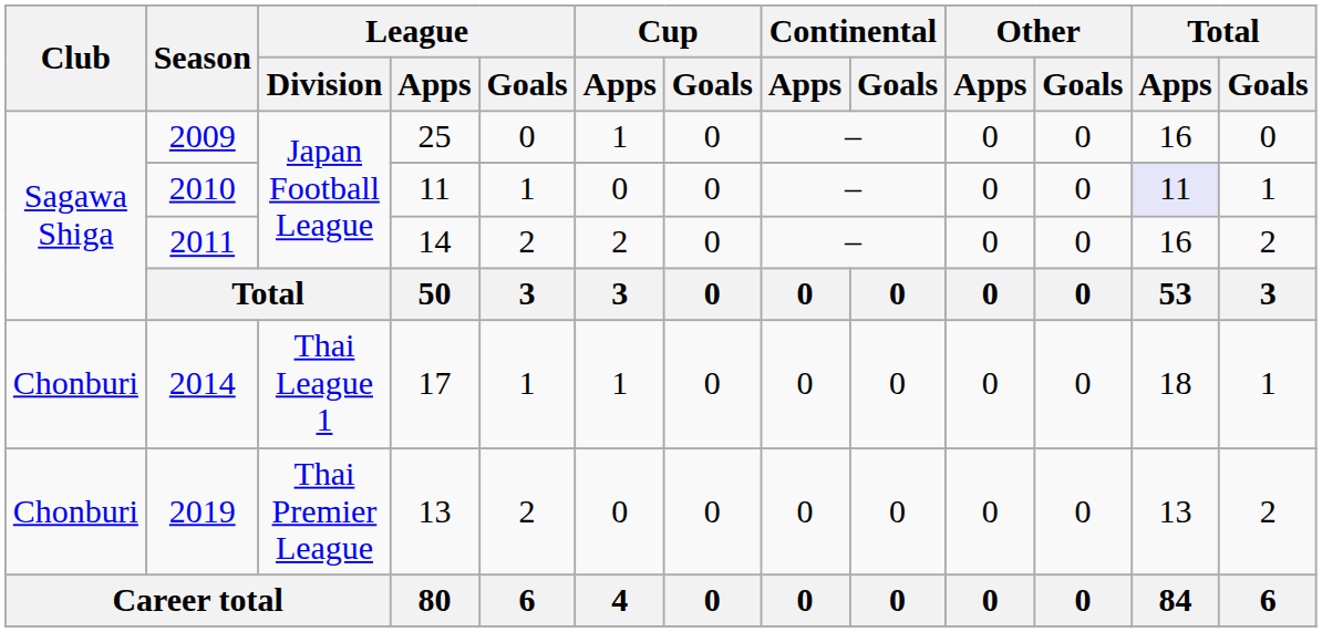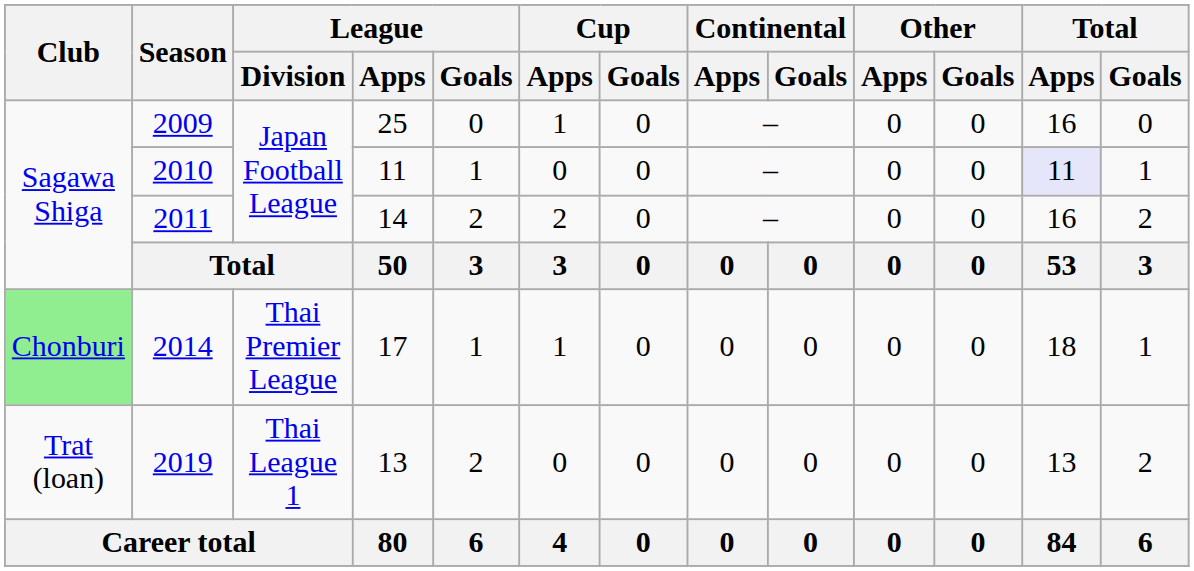2014 | Club: no background -> lightgreen background
2014 | League / Division: Thai League 1 -> Thai Premier League
2019 | Club: Chonburi -> Trat (loan)
2019 | League / Division: Thai Premier League -> Thai League 1
